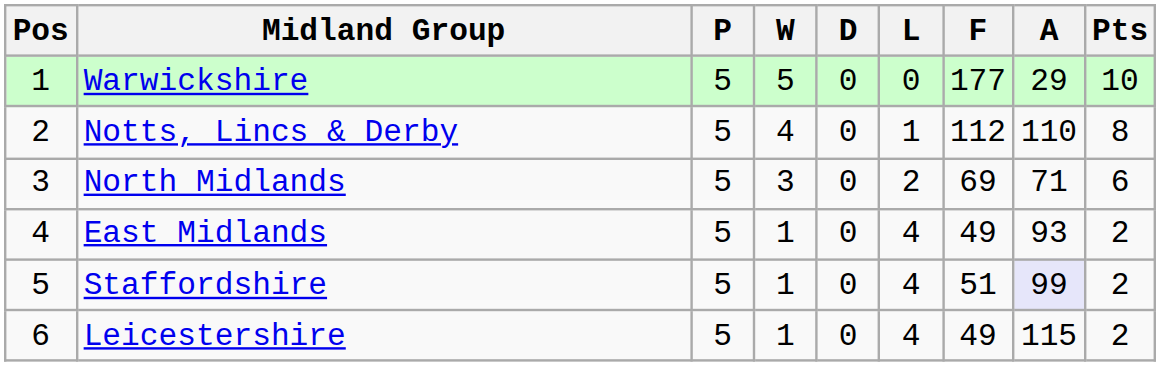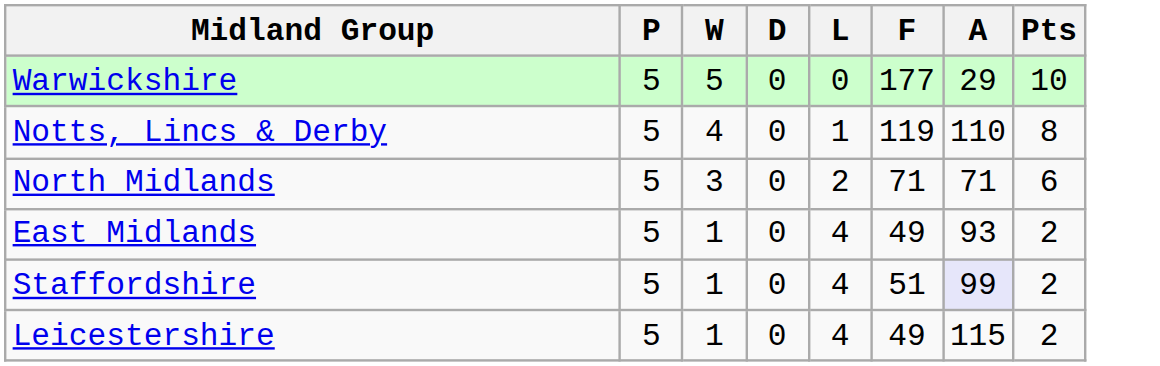- column: Pos | 1 | 2 | 3 | 4 | 5 | 6
Notts, Lincs & Derby | F: 112 -> 119
North Midlands | F: 69 -> 71
